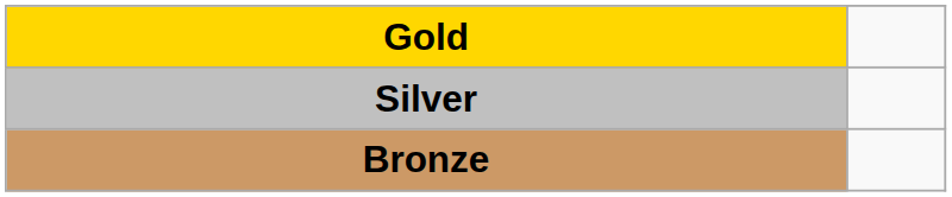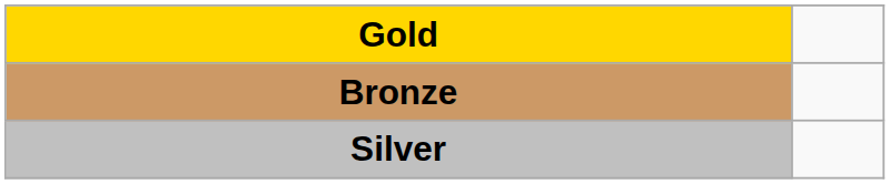rows swapped: Silver <-> Bronze
